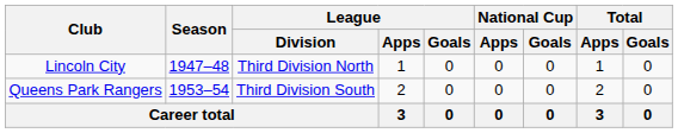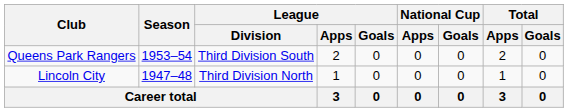rows swapped: Lincoln City <-> Queens Park Rangers
